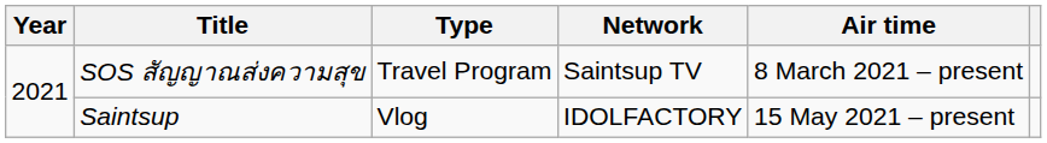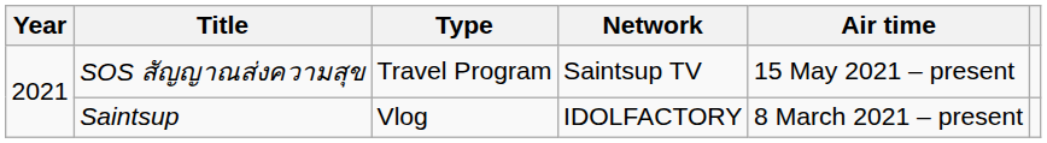SOS สัญญาณส่งความสุข | Air time: 8 March 2021 – present -> 15 May 2021 – present
Saintsup | Air time: 15 May 2021 – present -> 8 March 2021 – present
